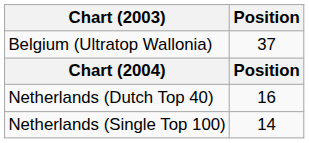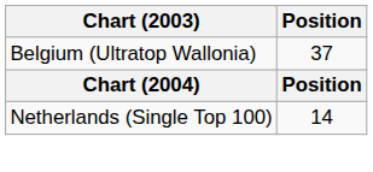- row: Netherlands (Dutch Top 40) | 16
